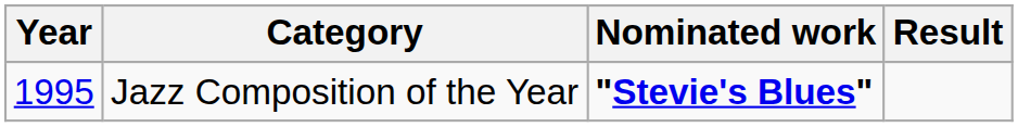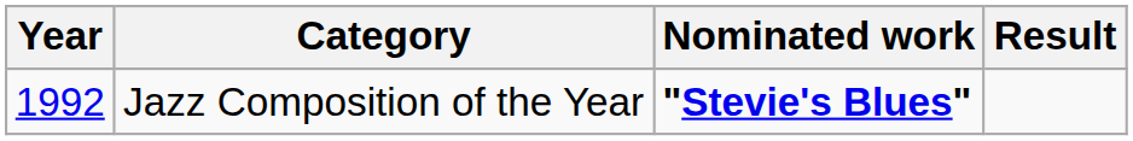Jazz Composition of the Year | Year: 1995 -> 1992
